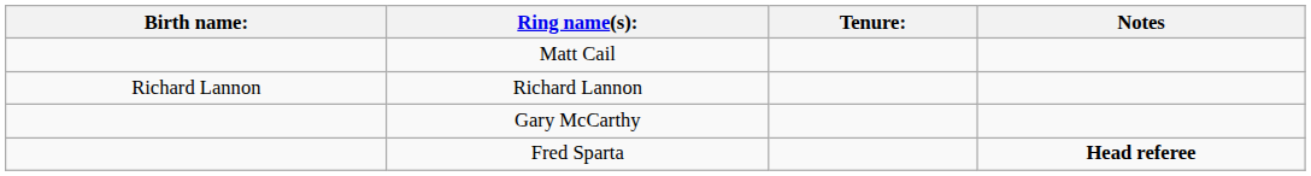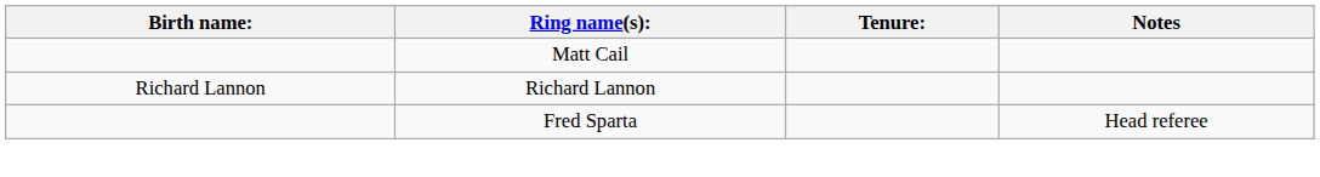- row: Gary McCarthy
Fred Sparta | Notes: bold -> normal
